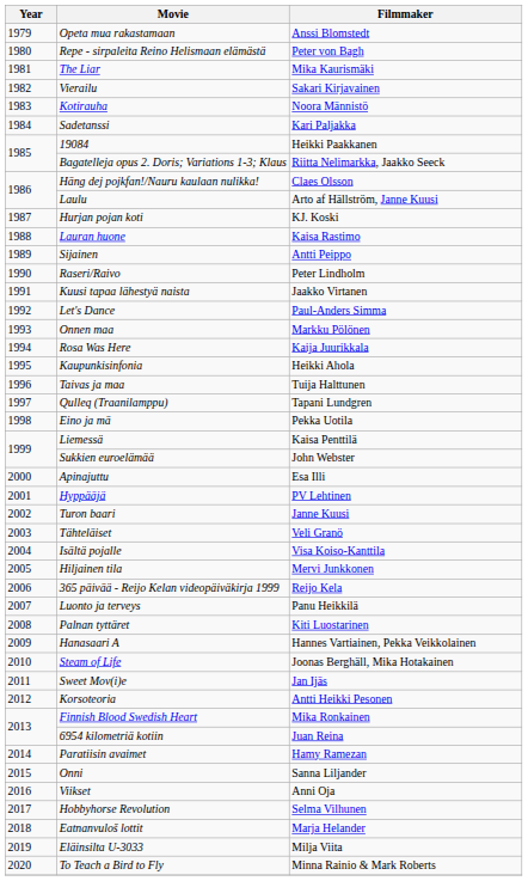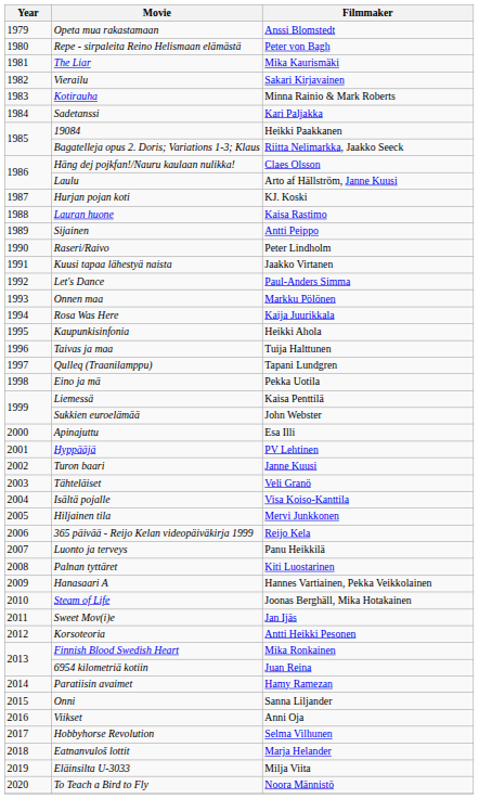Kotirauha | Filmmaker: Noora Männistö -> Minna Rainio & Mark Roberts
To Teach a Bird to Fly | Filmmaker: Minna Rainio & Mark Roberts -> Noora Männistö
